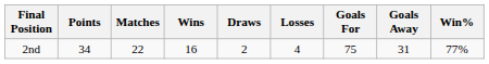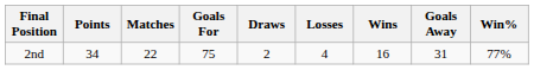columns swapped: Wins <-> Goals For
